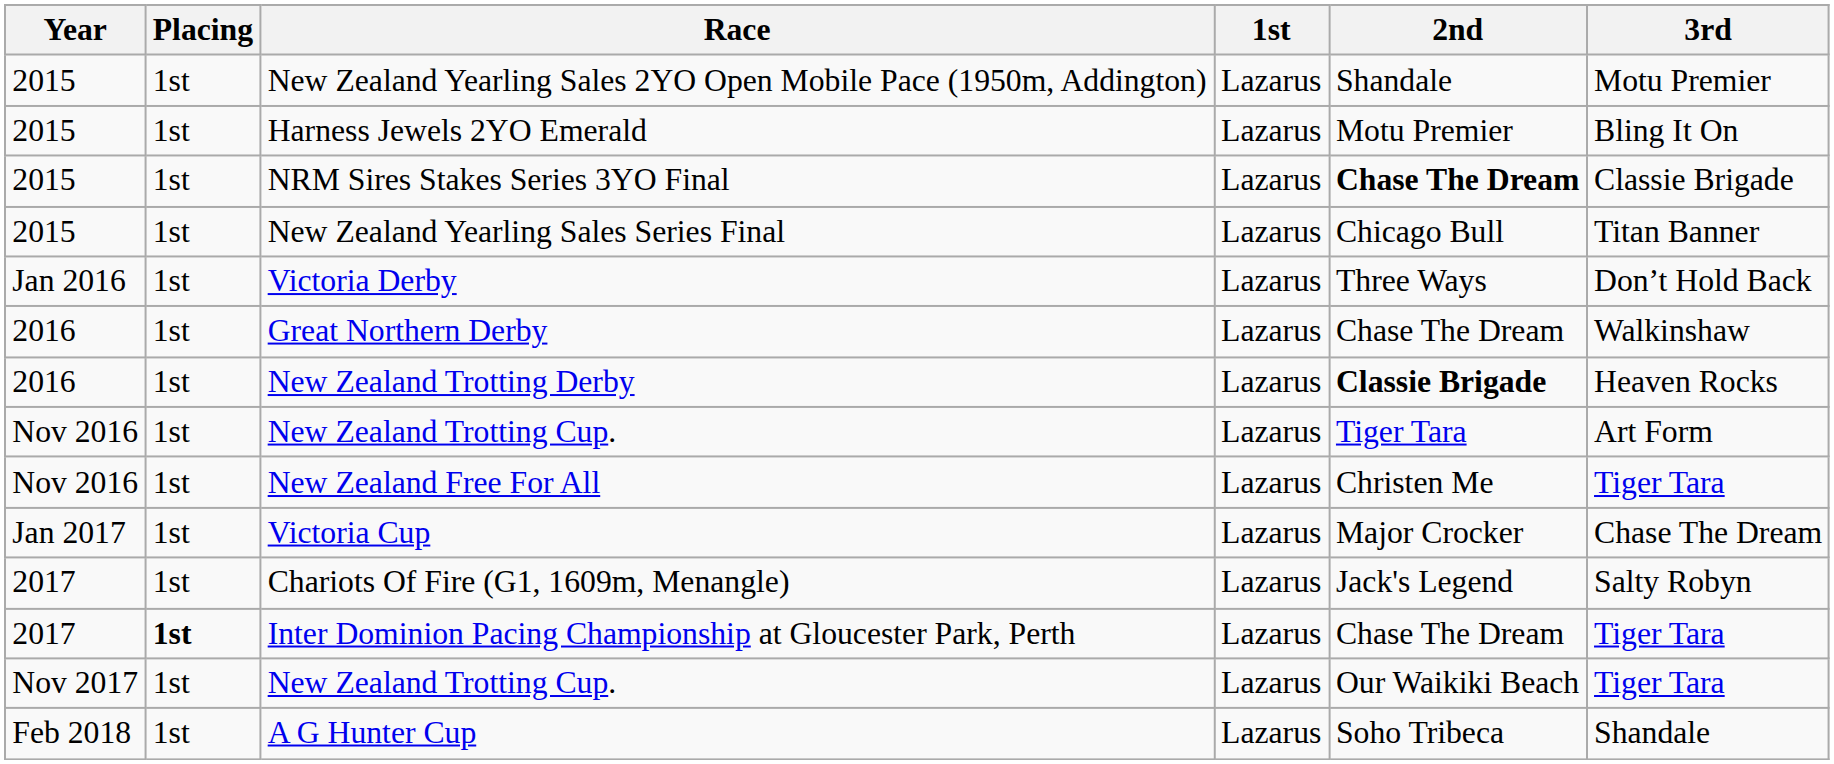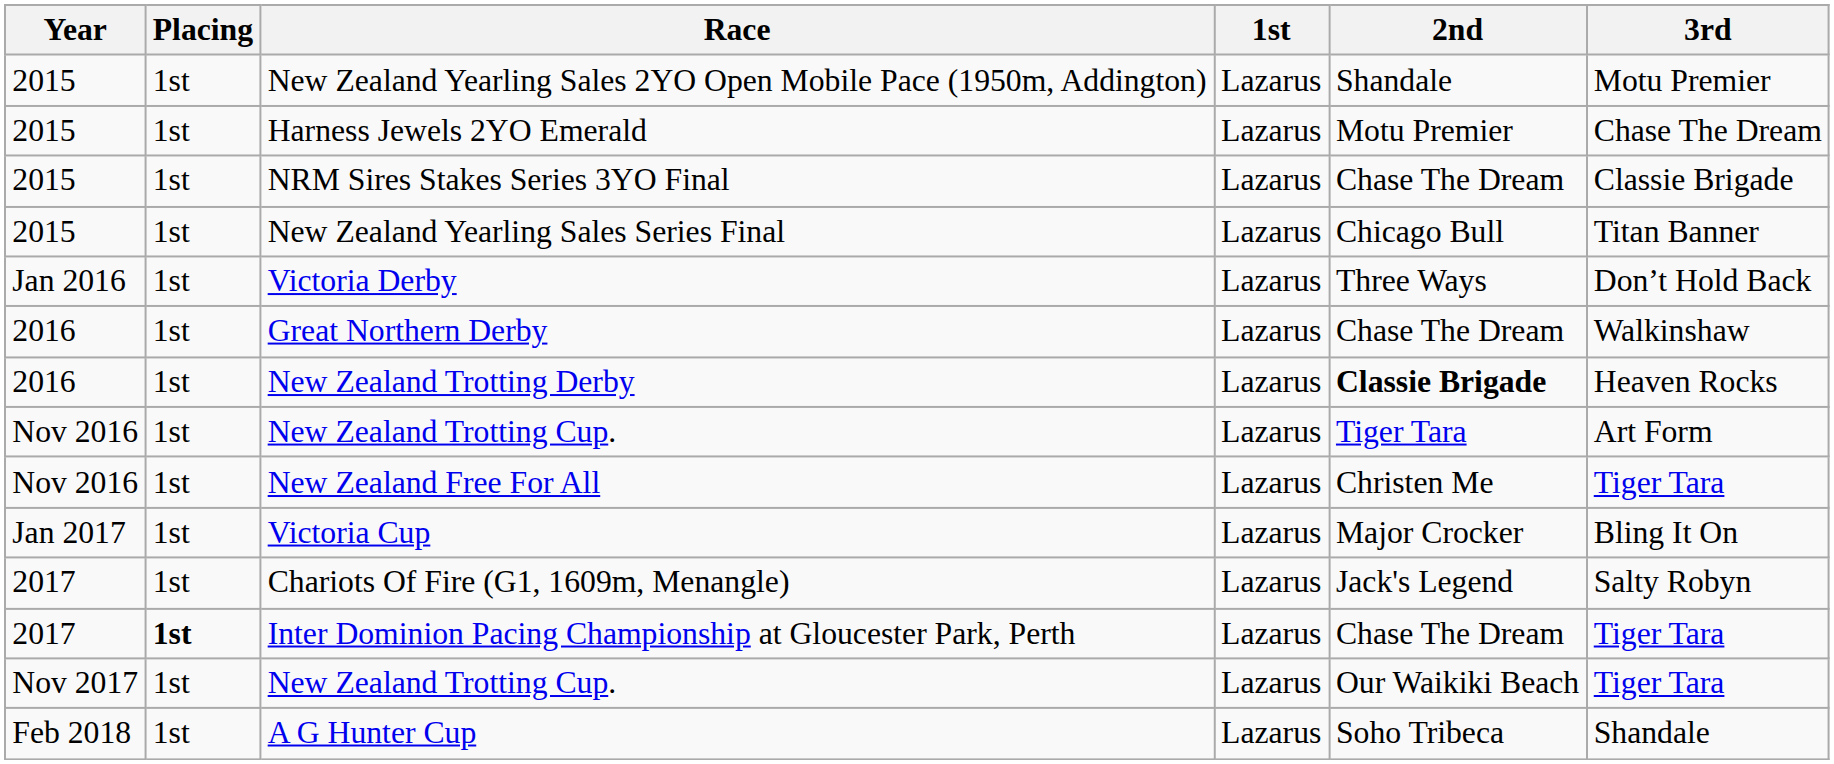Harness Jewels 2YO Emerald | 3rd: Bling It On -> Chase The Dream
NRM Sires Stakes Series 3YO Final | 2nd: bold -> normal
Victoria Cup | 3rd: Chase The Dream -> Bling It On
